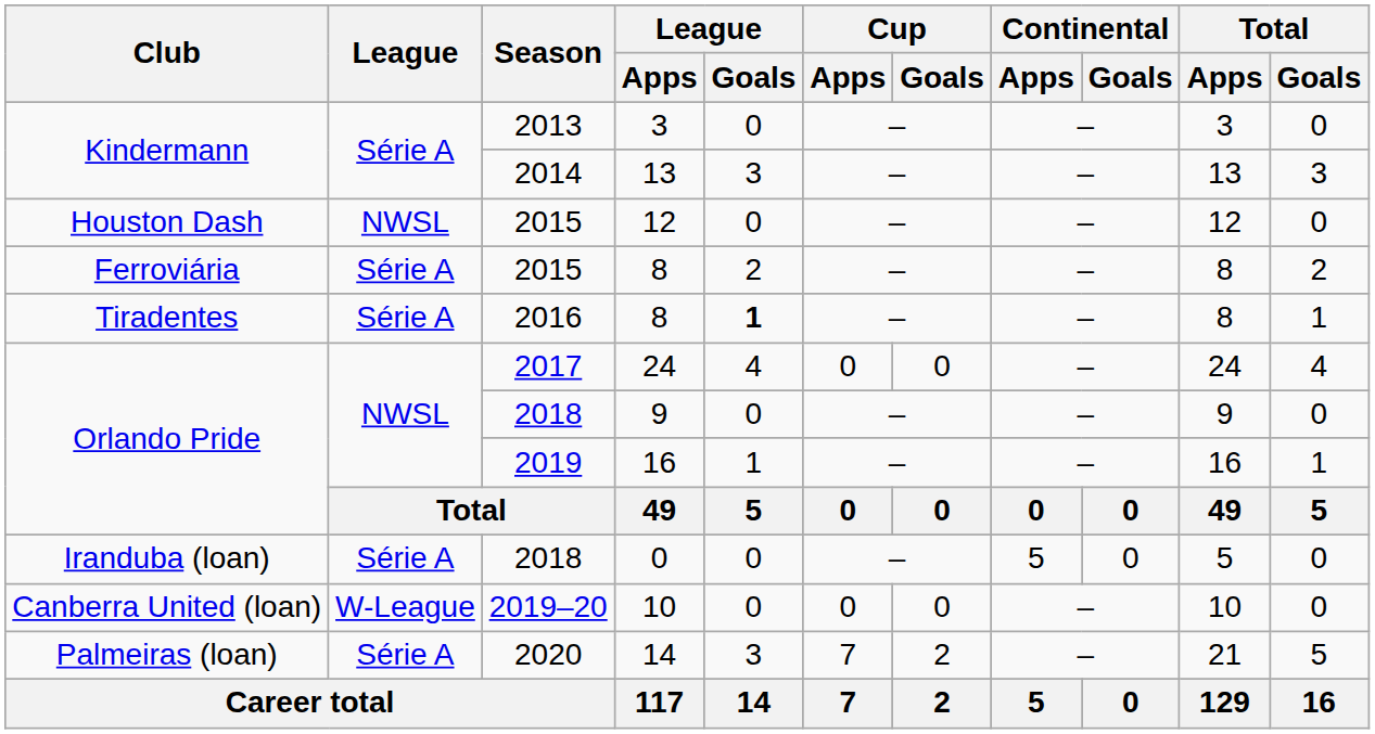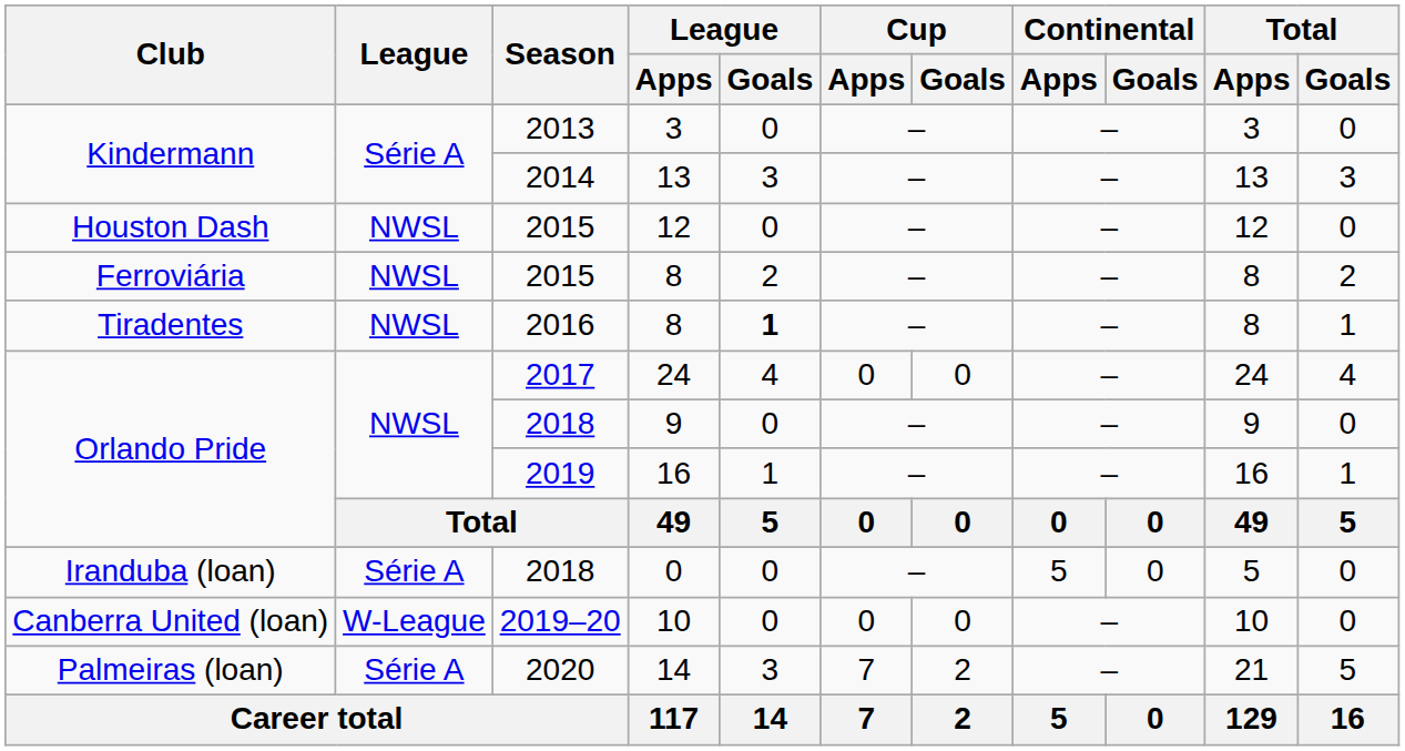2015 / 8 | League: Série A -> NWSL
2016 / 8 | League: Série A -> NWSL
